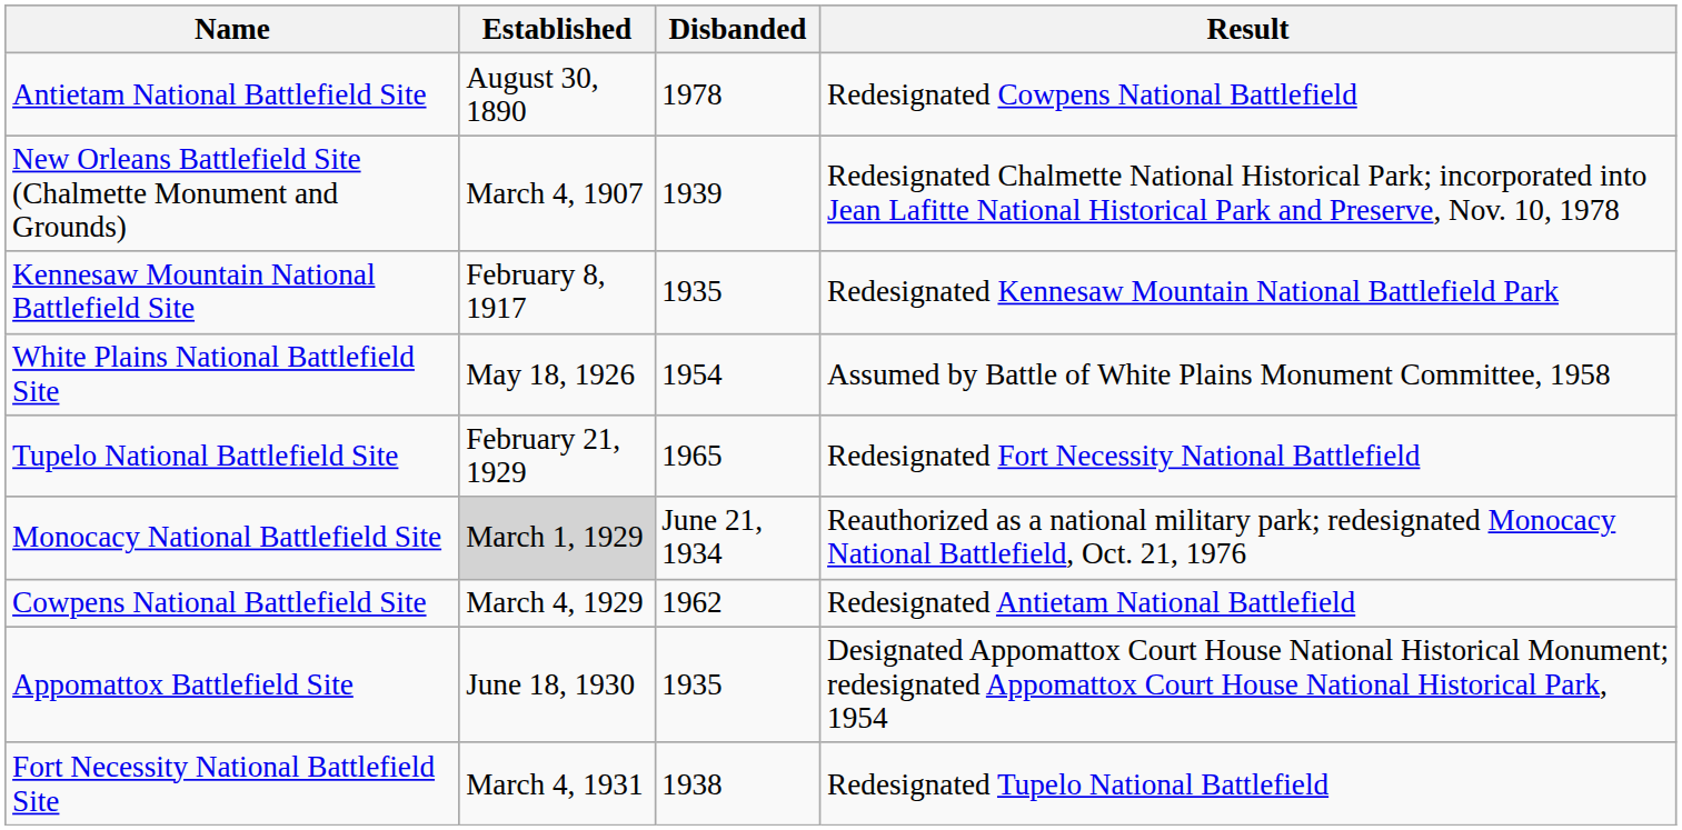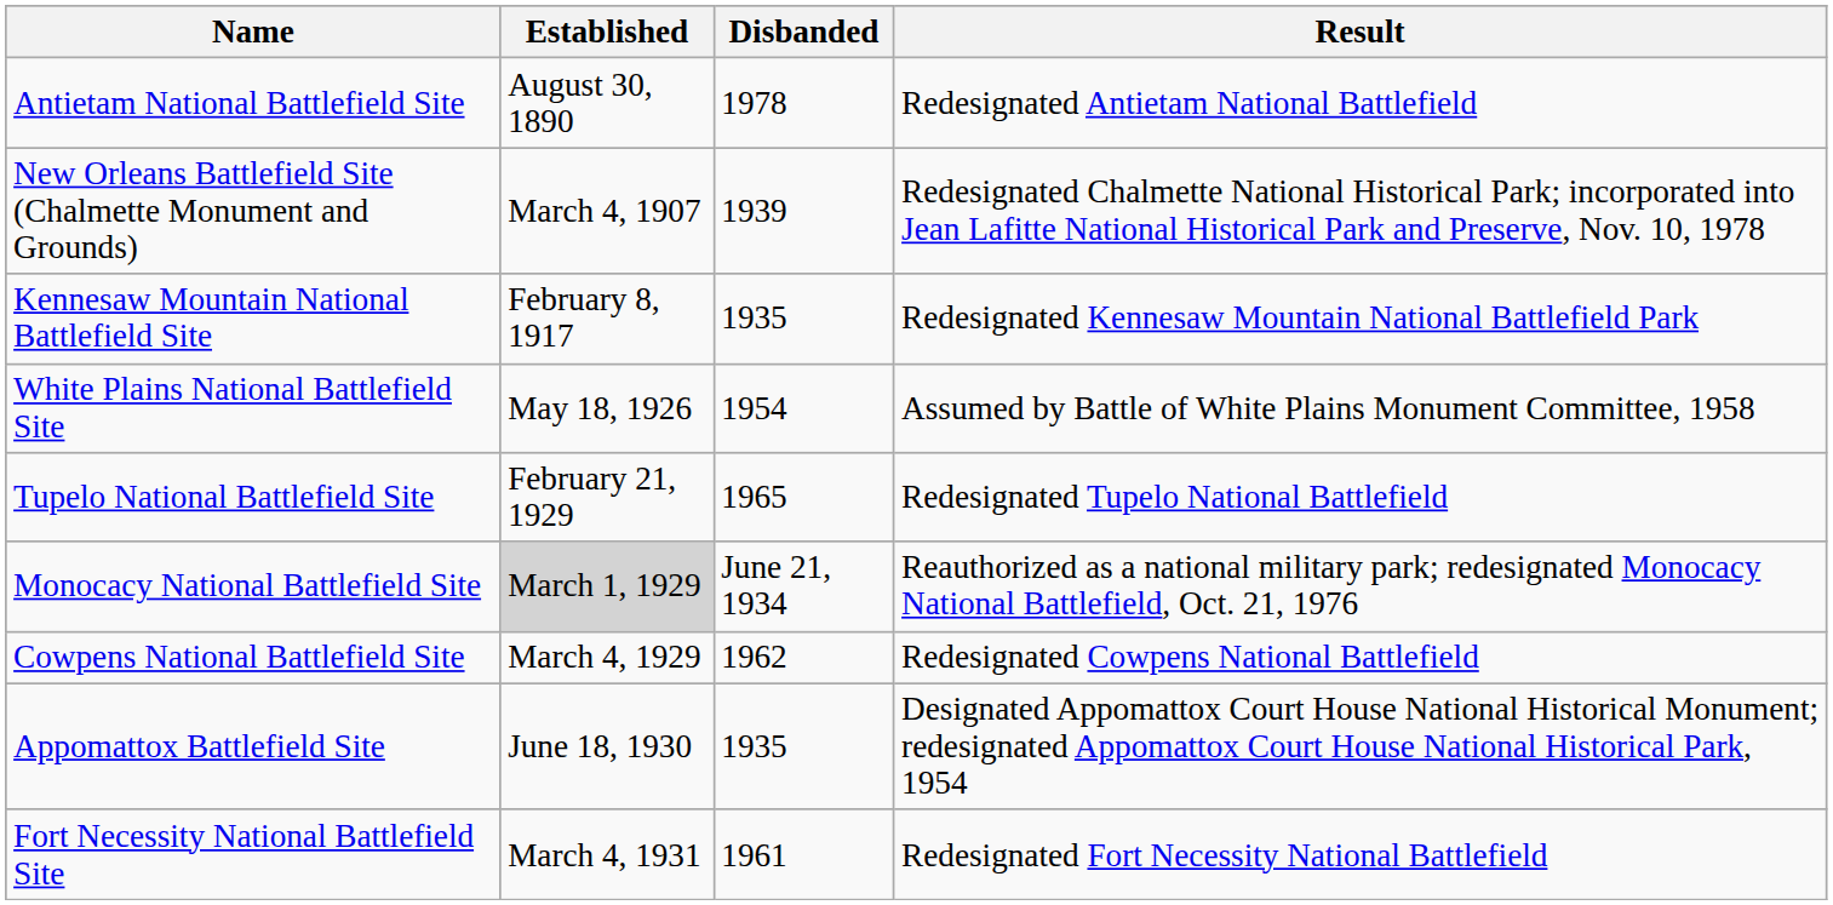Antietam National Battlefield Site | Result: Redesignated Cowpens National Battlefield -> Redesignated Antietam National Battlefield
Tupelo National Battlefield Site | Result: Redesignated Fort Necessity National Battlefield -> Redesignated Tupelo National Battlefield
Cowpens National Battlefield Site | Result: Redesignated Antietam National Battlefield -> Redesignated Cowpens National Battlefield
Fort Necessity National Battlefield Site | Disbanded: 1938 -> 1961
Fort Necessity National Battlefield Site | Result: Redesignated Tupelo National Battlefield -> Redesignated Fort Necessity National Battlefield
